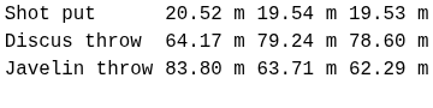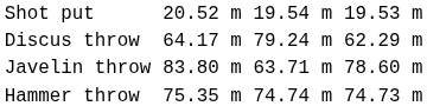Discus throw | column 7: 78.60 m -> 62.29 m
Javelin throw | column 7: 62.29 m -> 78.60 m
+ row: Hammer throw | 75.35 m | 74.74 m | 74.73 m
